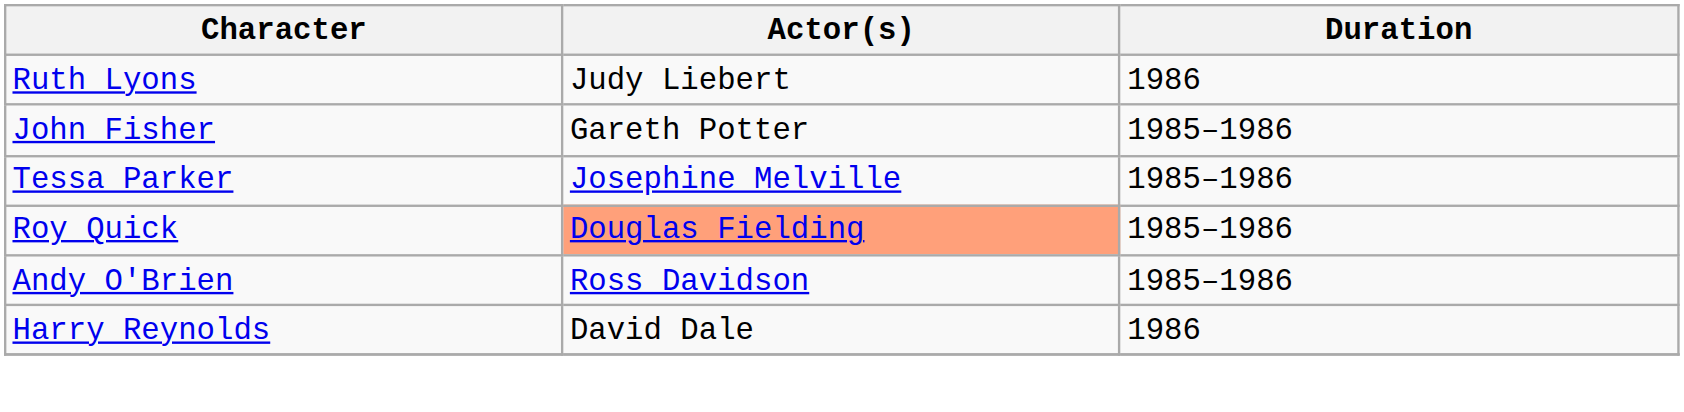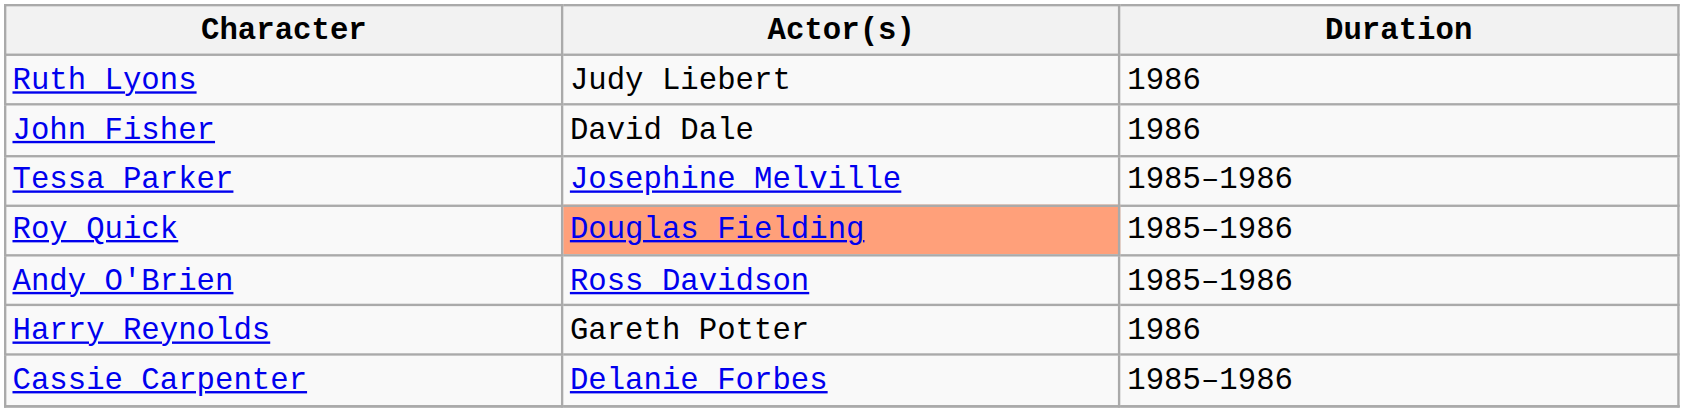John Fisher | Actor(s): Gareth Potter -> David Dale
John Fisher | Duration: 1985–1986 -> 1986
Harry Reynolds | Actor(s): David Dale -> Gareth Potter
+ row: Cassie Carpenter | Delanie Forbes | 1985–1986
